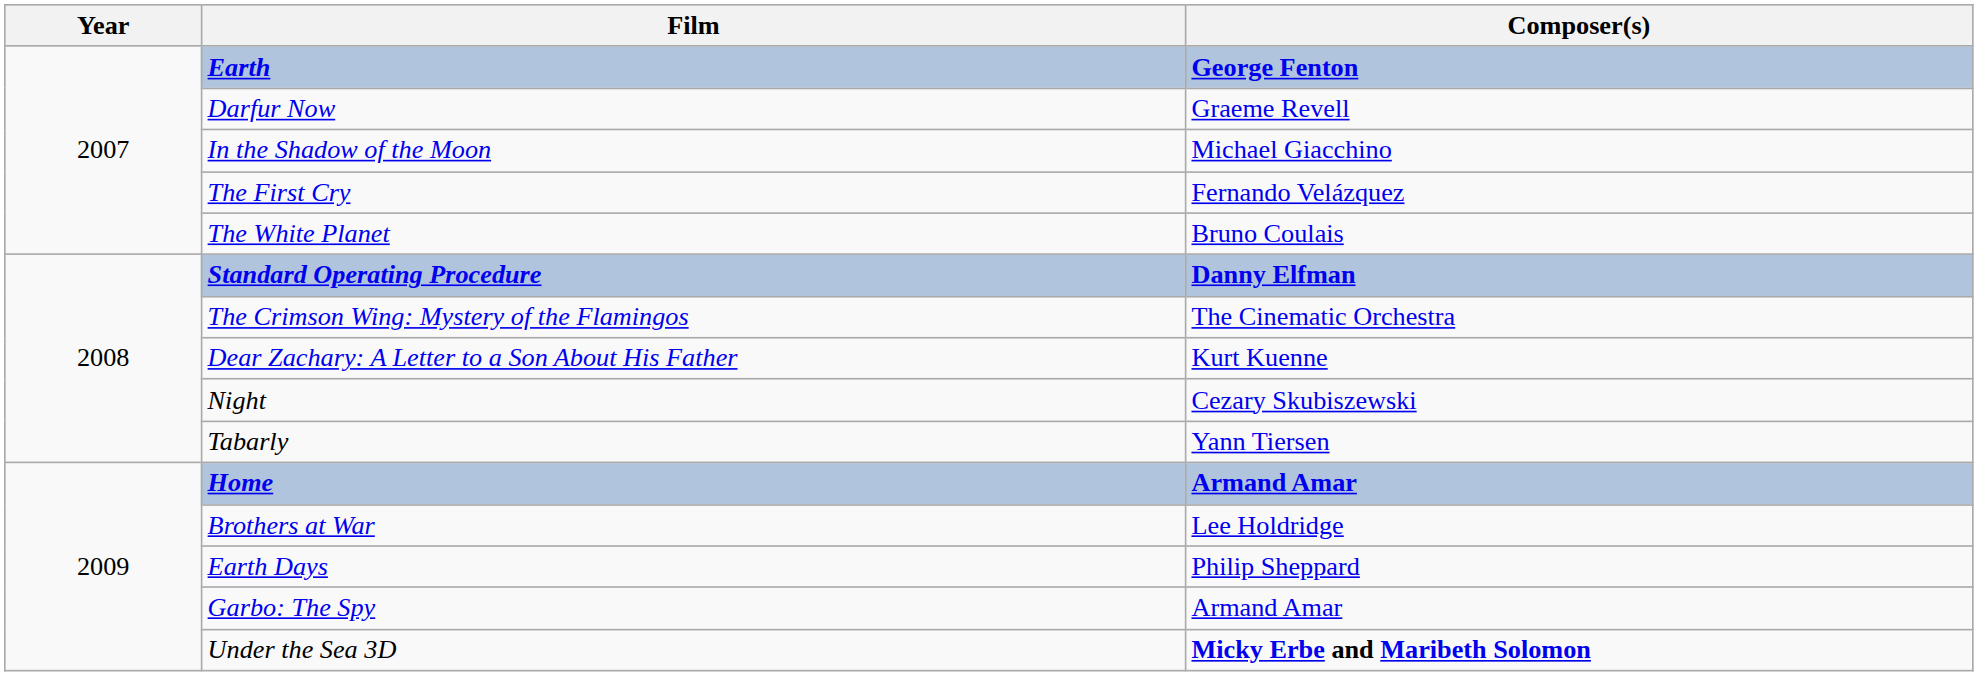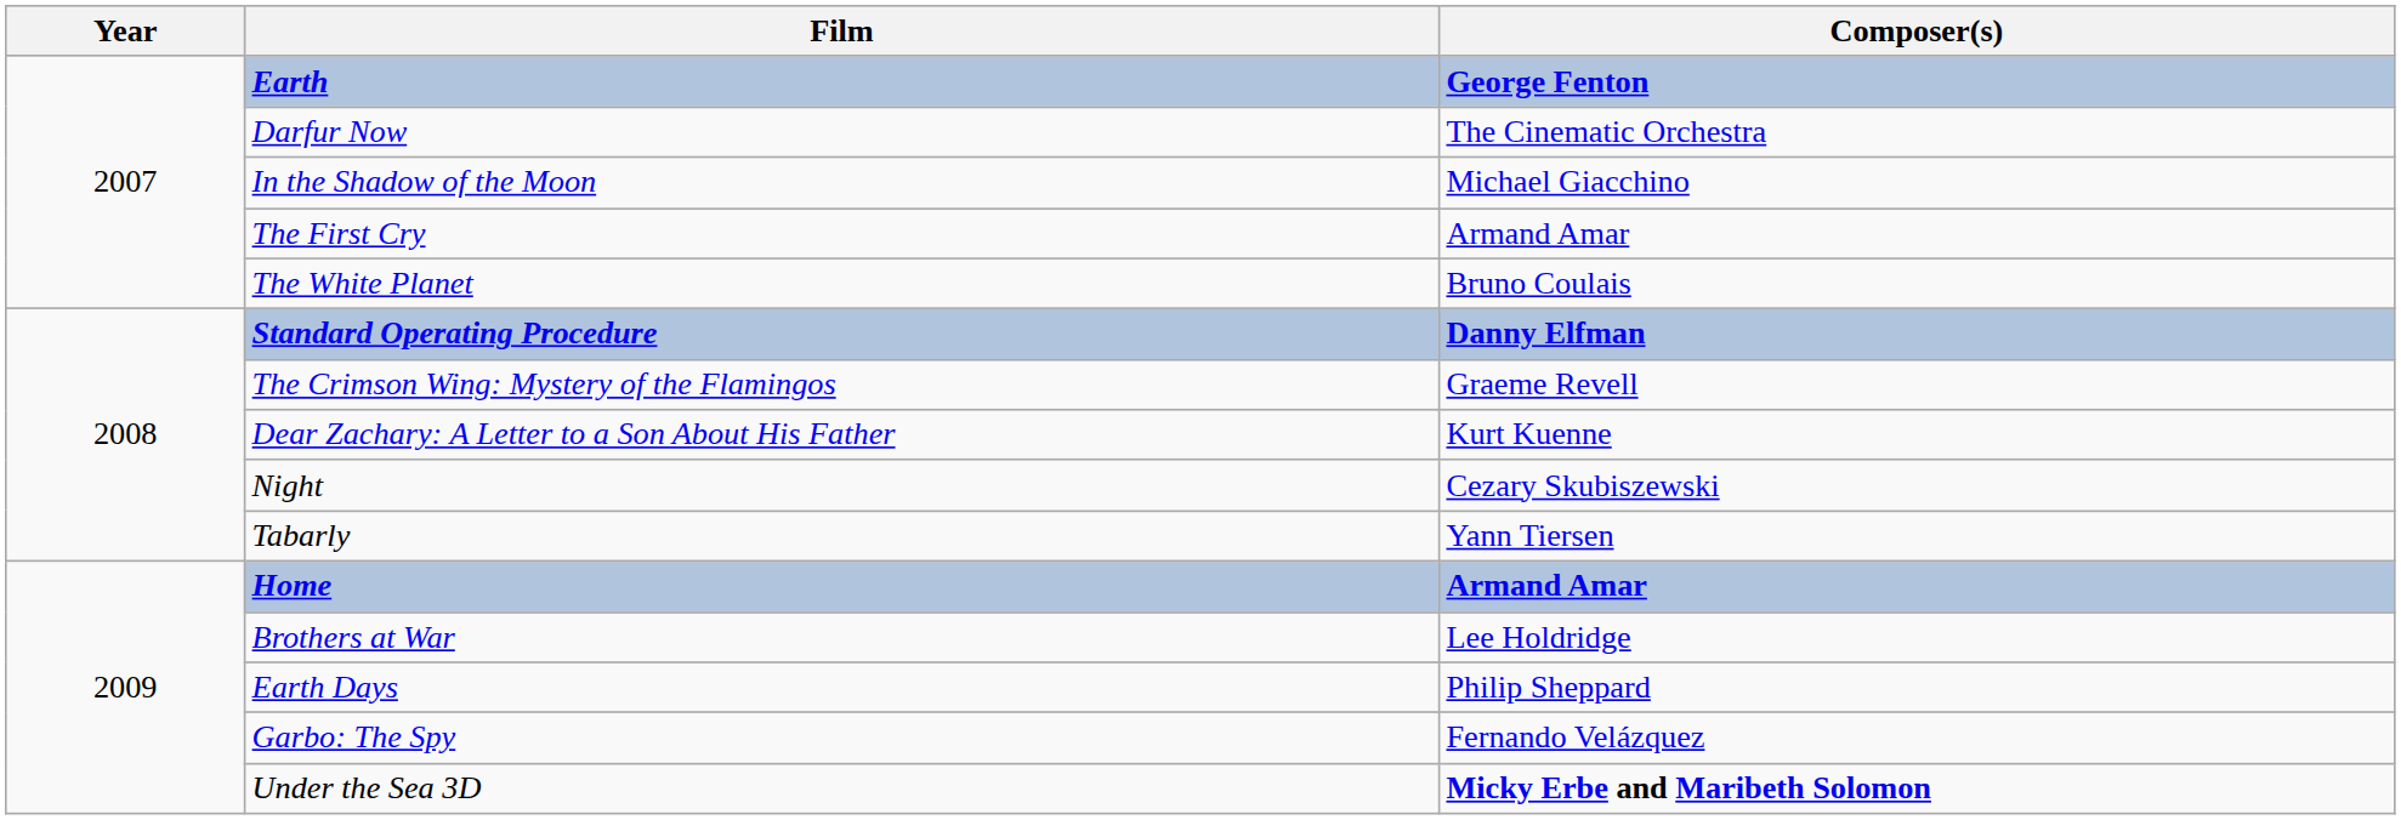Darfur Now | Composer(s): Graeme Revell -> The Cinematic Orchestra
The First Cry | Composer(s): Fernando Velázquez -> Armand Amar
The Crimson Wing: Mystery of the Flamingos | Composer(s): The Cinematic Orchestra -> Graeme Revell
Garbo: The Spy | Composer(s): Armand Amar -> Fernando Velázquez
